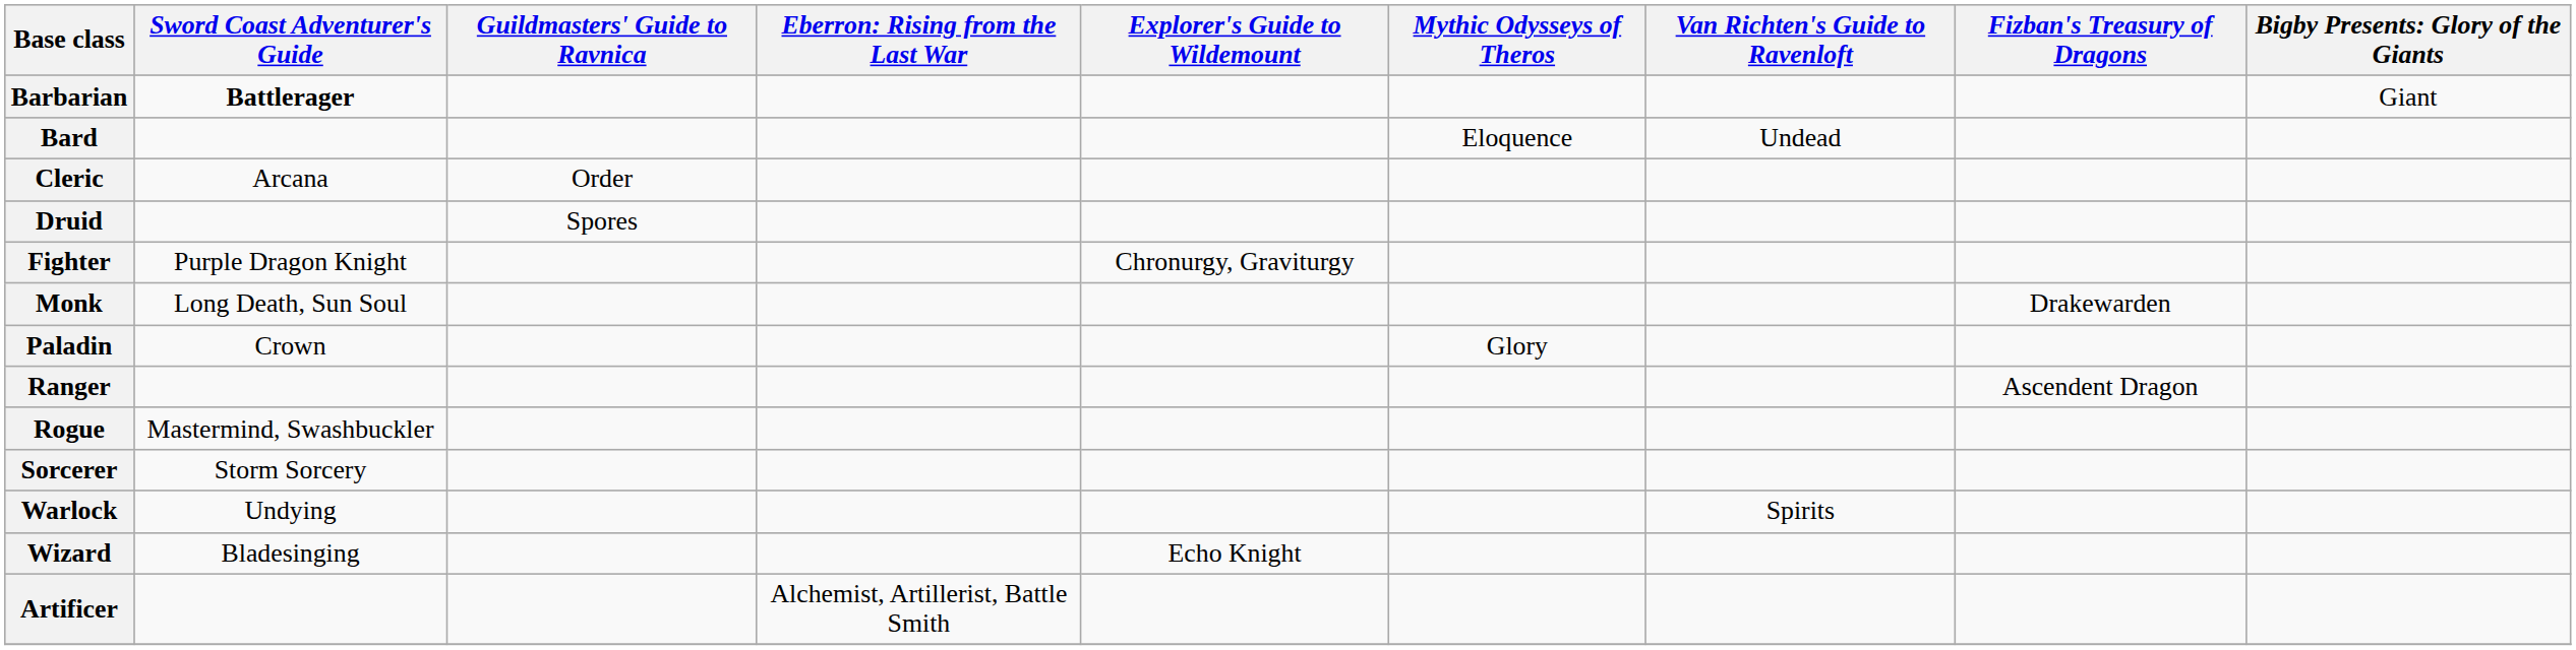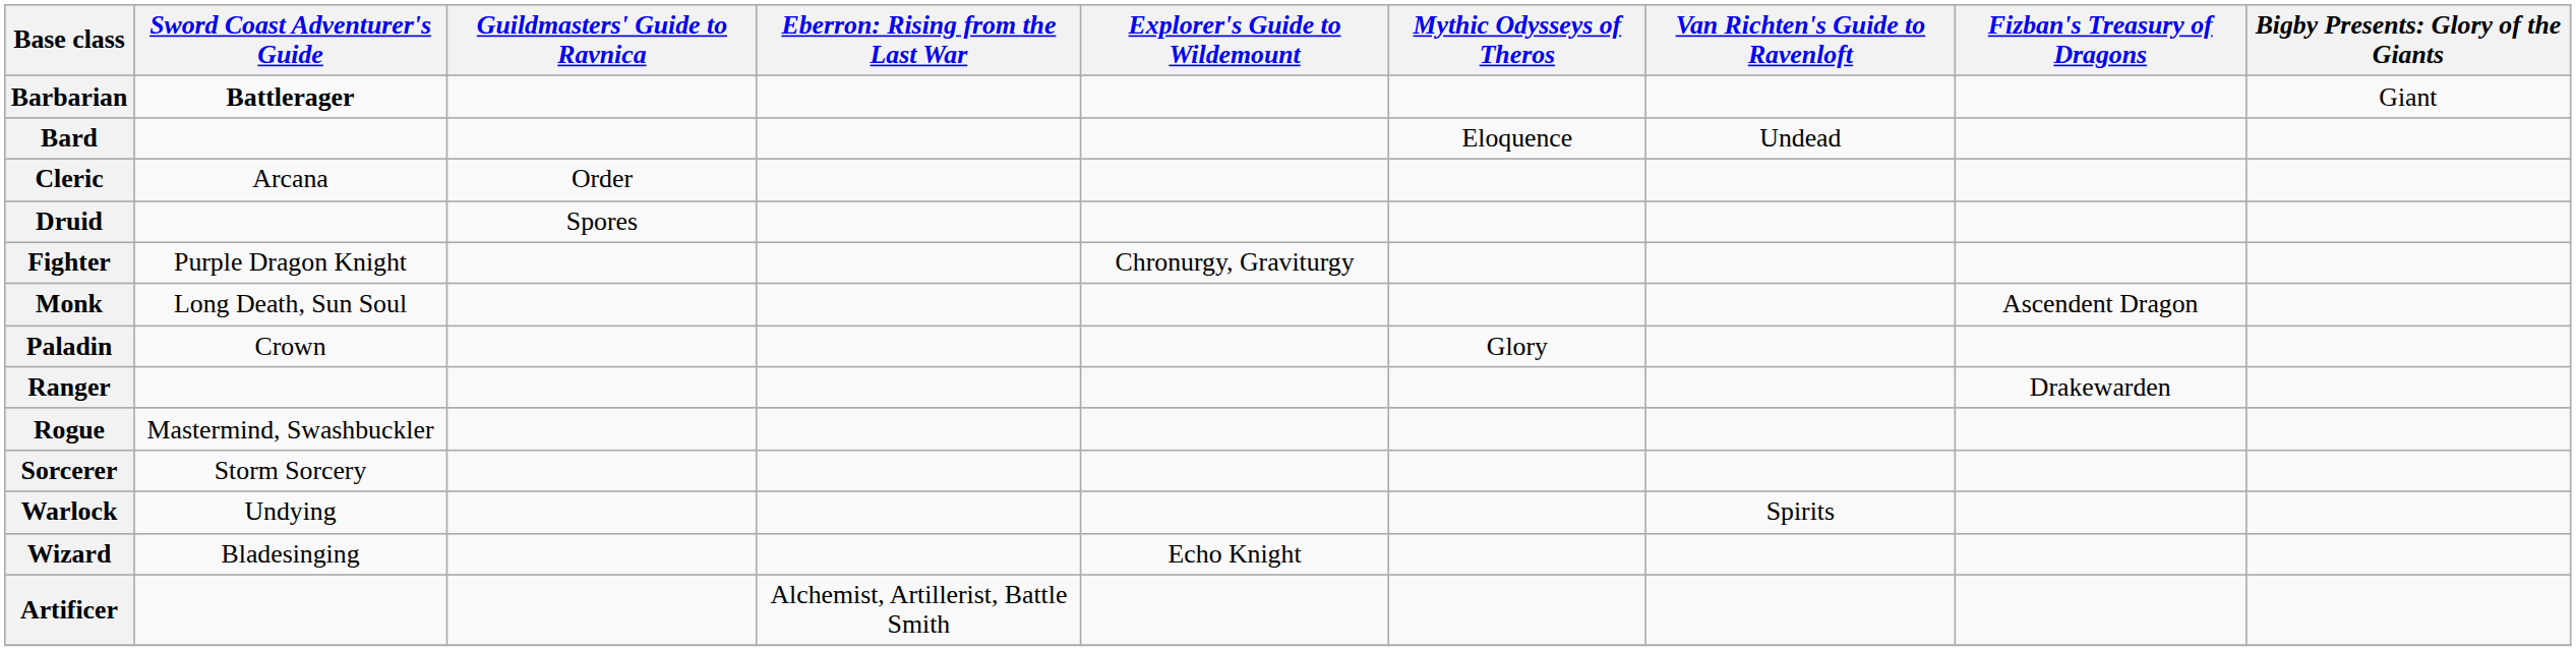Monk | Fizban's Treasury of Dragons: Drakewarden -> Ascendent Dragon
Ranger | Fizban's Treasury of Dragons: Ascendent Dragon -> Drakewarden
